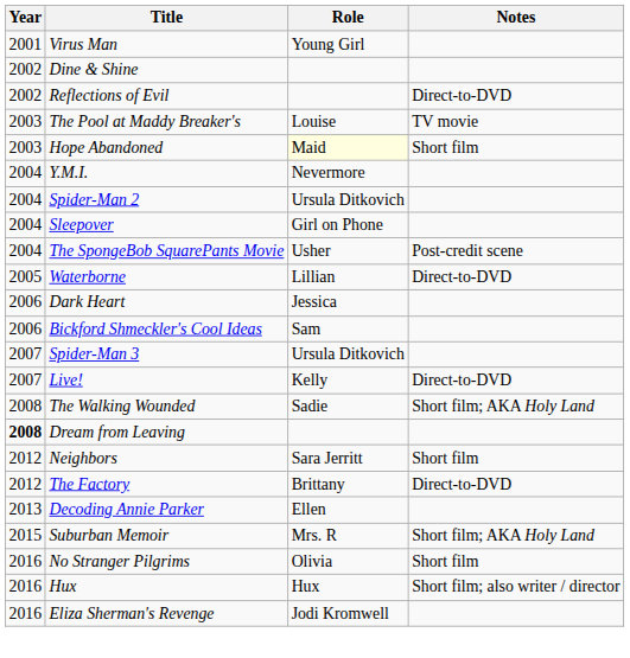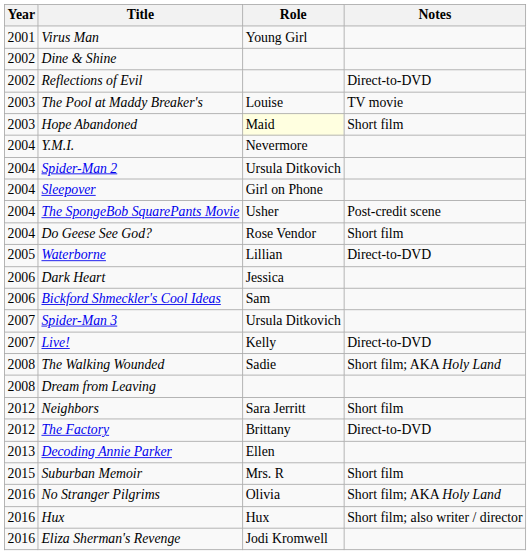+ row: 2004 | Do Geese See God? | Rose Vendor | Short film
Dream from Leaving | Year: bold -> normal
Suburban Memoir | Notes: Short film; AKA Holy Land -> Short film
No Stranger Pilgrims | Notes: Short film -> Short film; AKA Holy Land
